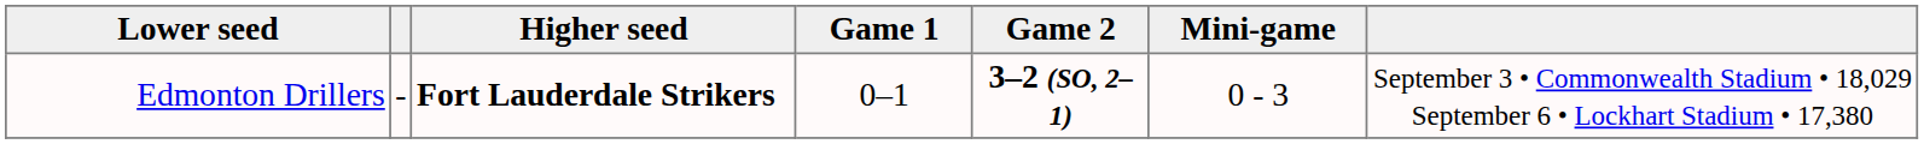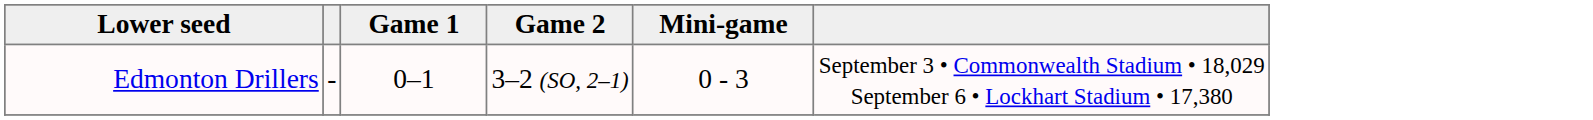- column: Higher seed | Fort Lauderdale Strikers
Edmonton Drillers | Game 2: bold -> normal
